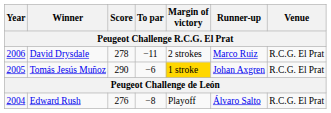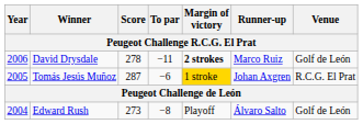David Drysdale | Margin of victory: normal -> bold
David Drysdale | Venue: R.C.G. El Prat -> Golf de León
Tomás Jesús Muñoz | Score: 290 -> 287
Edward Rush | Score: 276 -> 273
Edward Rush | Venue: R.C.G. El Prat -> Golf de León
